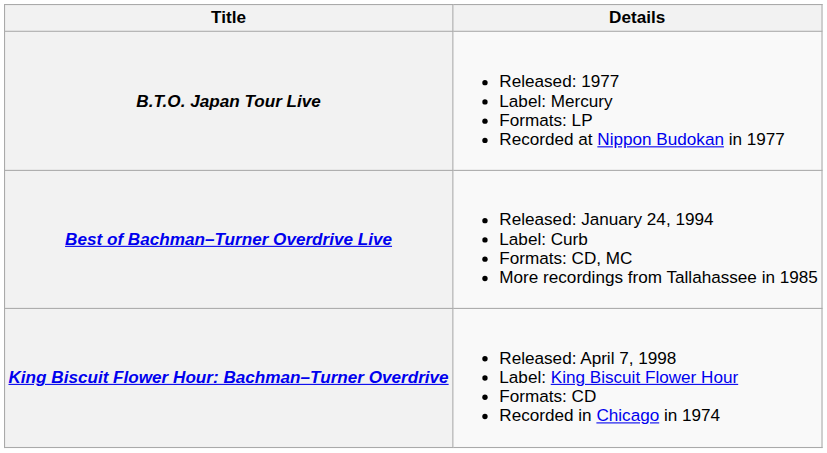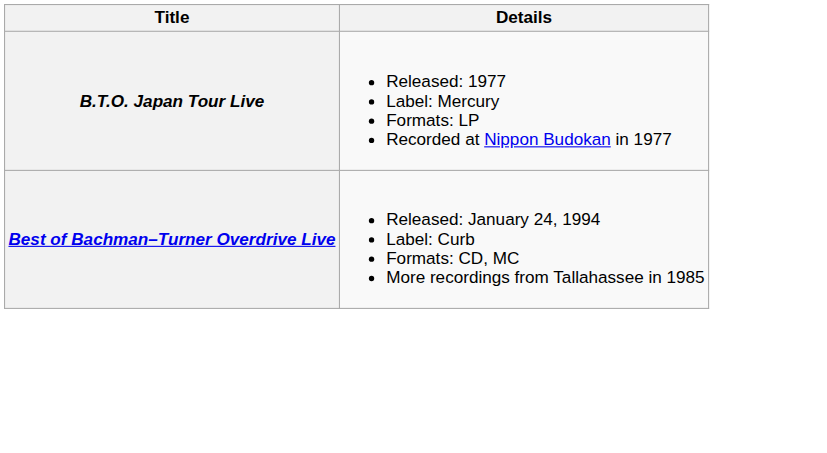- row: King Biscuit Flower Hour: Bachman–Turner Overdrive | Released: April 7, 1998 Label: King Biscuit Flower Hour Formats: CD Recorded in Chicago in 1974
